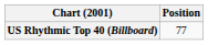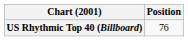US Rhythmic Top 40 (Billboard) | Position: 77 -> 76
